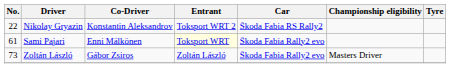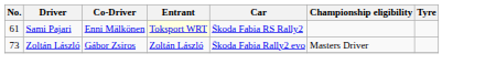- row: 22 | Nikolay Gryazin | Konstantin Aleksandrov | Toksport WRT 2 | Škoda Fabia RS Rally2
Sami Pajari | Car: Škoda Fabia Rally2 evo -> Škoda Fabia RS Rally2
